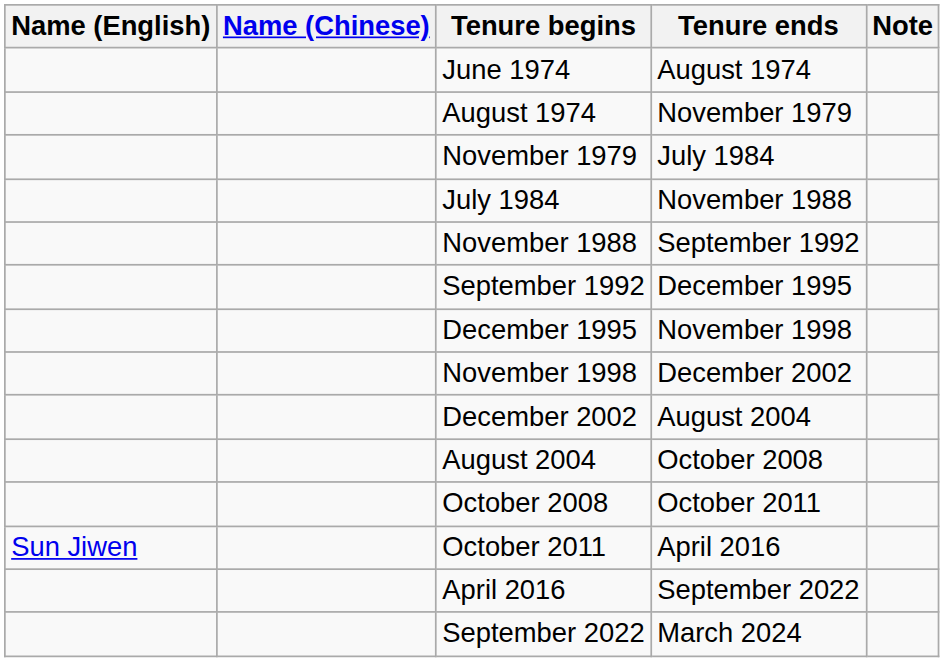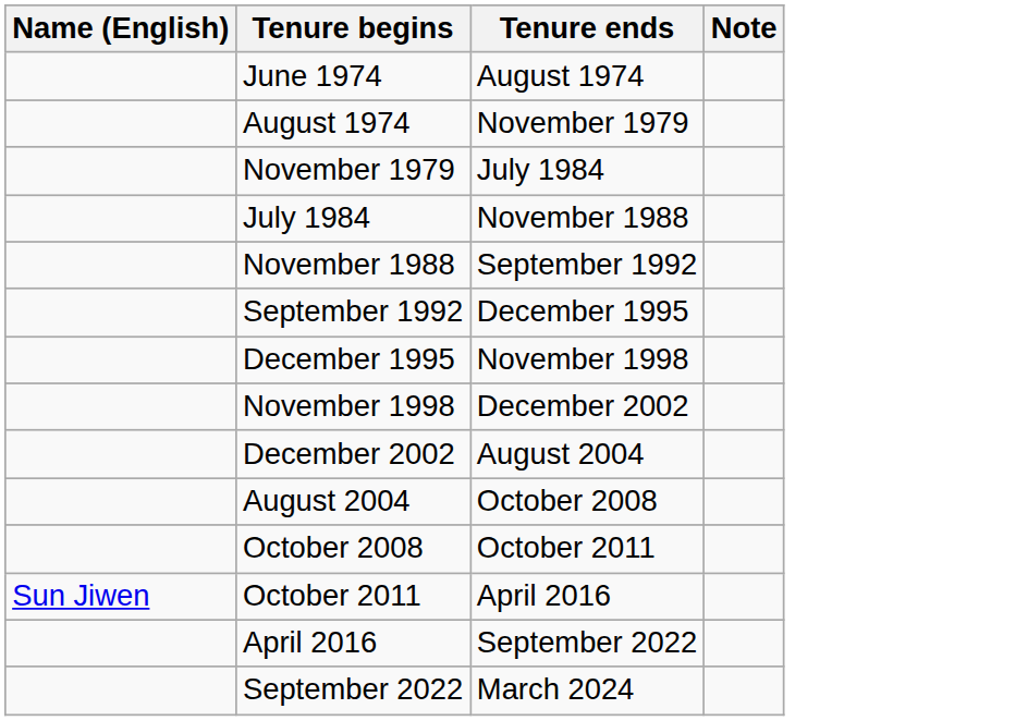- column: Name (Chinese)
